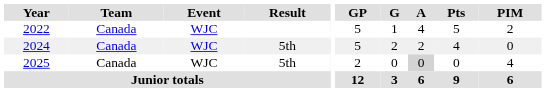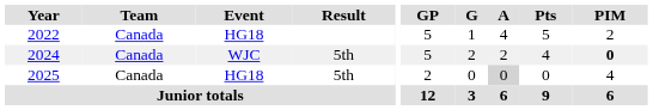2022 | Event: WJC -> HG18
2024 | PIM: normal -> bold
2025 | Event: WJC -> HG18
